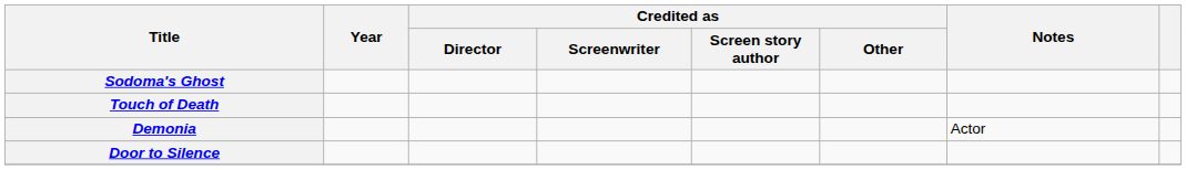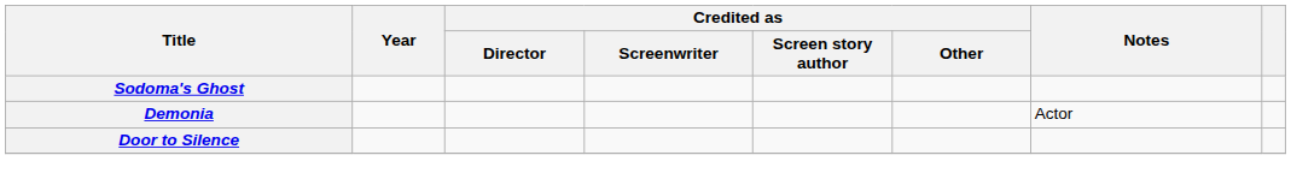- row: Touch of Death
